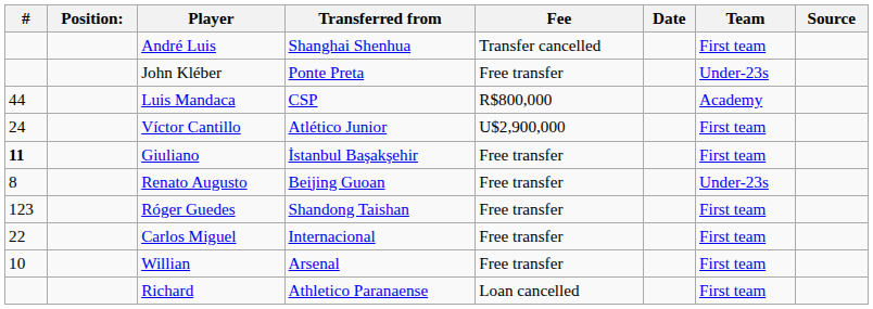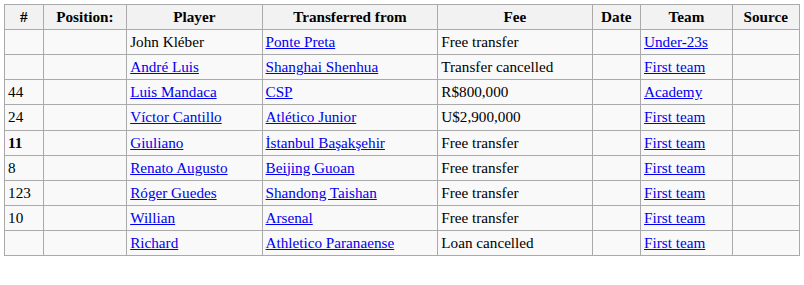rows swapped: André Luis <-> John Kléber
Renato Augusto | Team: Under-23s -> First team
- row: 22 | Carlos Miguel | Internacional | Free transfer | First team
